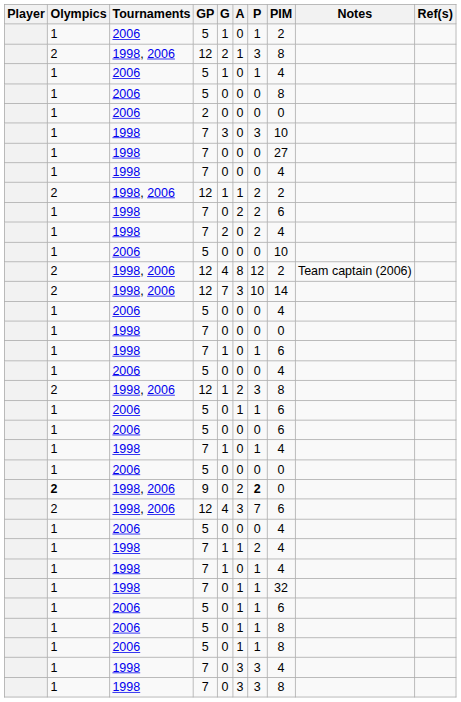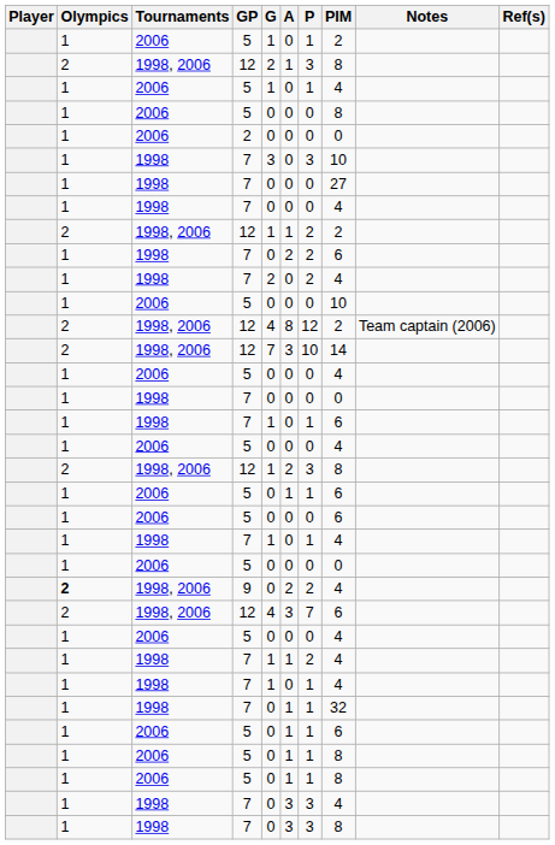9 | P: bold -> normal
9 | PIM: 0 -> 4
